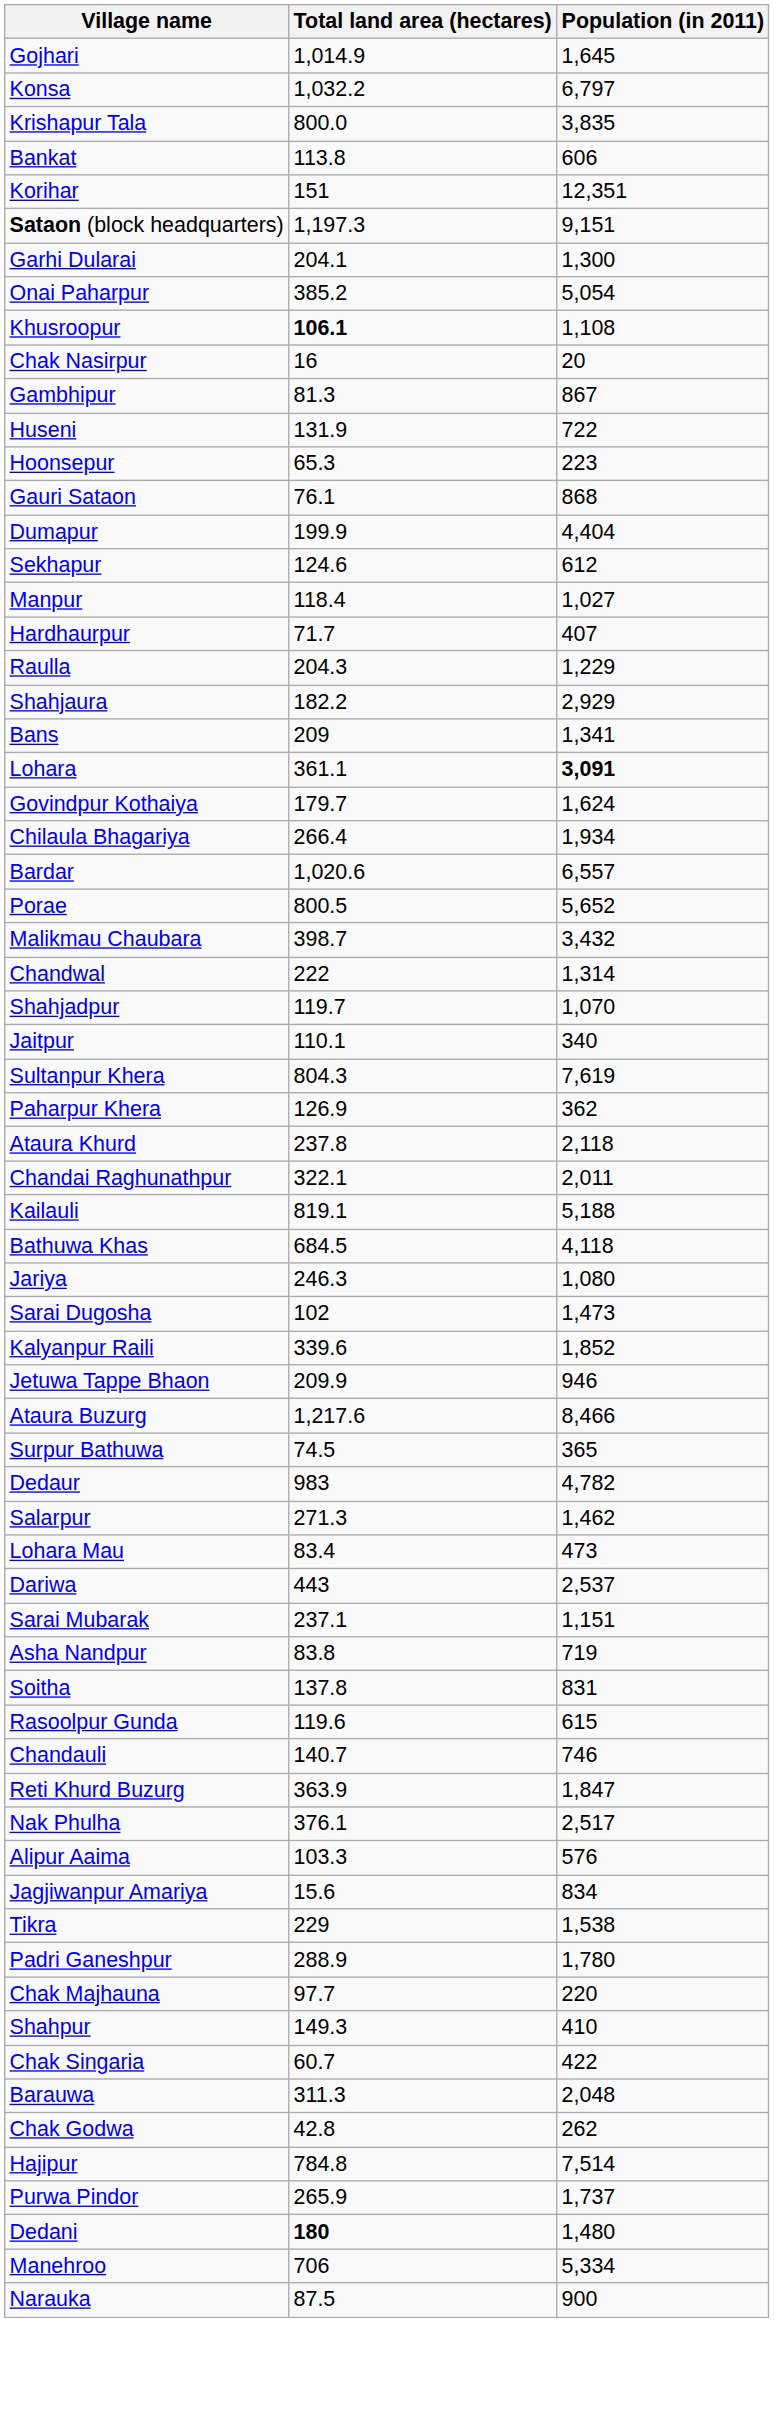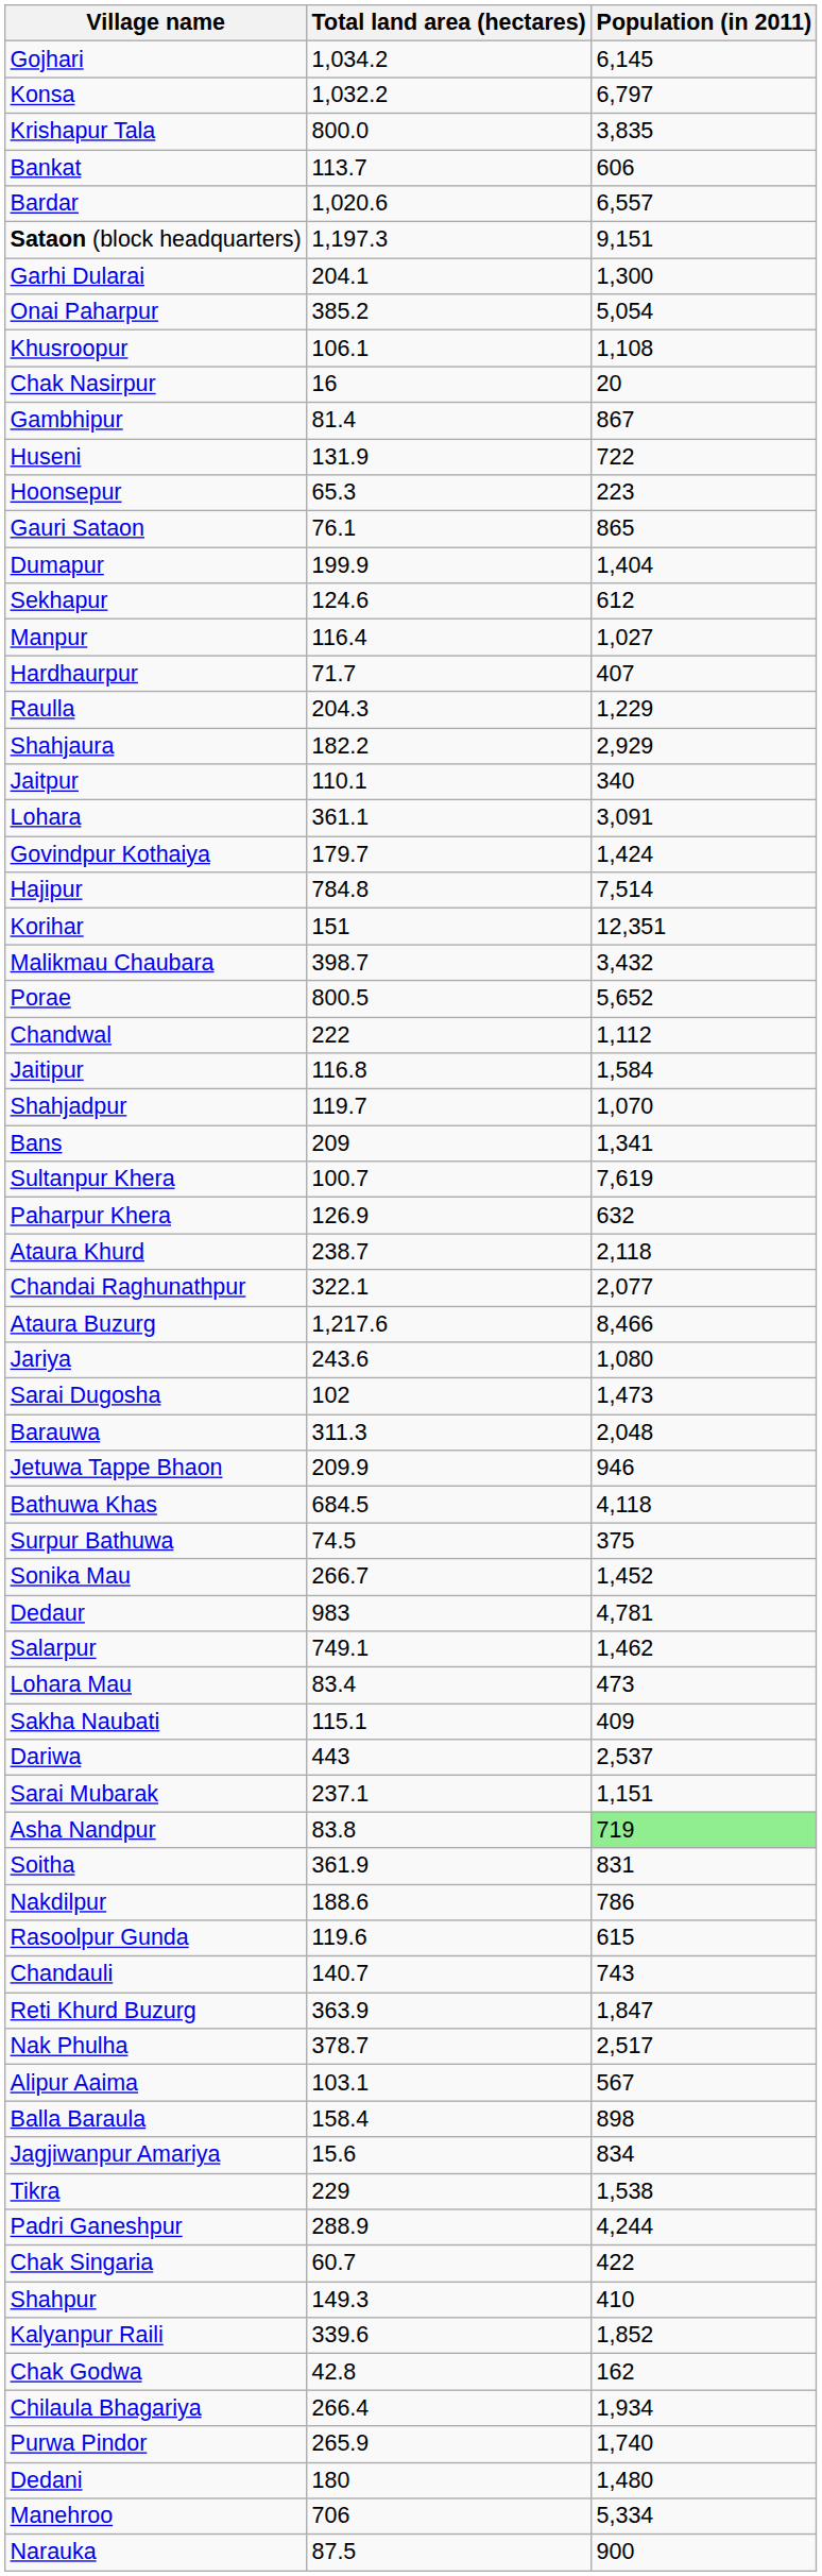Gojhari | Total land area (hectares): 1,014.9 -> 1,034.2
Gojhari | Population (in 2011): 1,645 -> 6,145
Bankat | Total land area (hectares): 113.8 -> 113.7
rows swapped: Bardar <-> Korihar
Khusroopur | Total land area (hectares): bold -> normal
Gambhipur | Total land area (hectares): 81.3 -> 81.4
Gauri Sataon | Population (in 2011): 868 -> 865
Dumapur | Population (in 2011): 4,404 -> 1,404
Manpur | Total land area (hectares): 118.4 -> 116.4
rows swapped: Jaitpur <-> Bans
Lohara | Population (in 2011): bold -> normal
Govindpur Kothaiya | Population (in 2011): 1,624 -> 1,424
rows swapped: Hajipur <-> Chilaula Bhagariya
rows swapped: Malikmau Chaubara <-> Porae
Chandwal | Population (in 2011): 1,314 -> 1,112
+ row: Jaitipur | 116.8 | 1,584
Sultanpur Khera | Total land area (hectares): 804.3 -> 100.7
Paharpur Khera | Population (in 2011): 362 -> 632
Ataura Khurd | Total land area (hectares): 237.8 -> 238.7
Chandai Raghunathpur | Population (in 2011): 2,011 -> 2,077
- row: Kailauli | 819.1 | 5,188
rows swapped: Ataura Buzurg <-> Bathuwa Khas
Jariya | Total land area (hectares): 246.3 -> 243.6
rows swapped: Barauwa <-> Kalyanpur Raili
Surpur Bathuwa | Population (in 2011): 365 -> 375
+ row: Sonika Mau | 266.7 | 1,452
Dedaur | Population (in 2011): 4,782 -> 4,781
Salarpur | Total land area (hectares): 271.3 -> 749.1
+ row: Sakha Naubati | 115.1 | 409
Asha Nandpur | Population (in 2011): no background -> lightgreen background
Soitha | Total land area (hectares): 137.8 -> 361.9
+ row: Nakdilpur | 188.6 | 786
Chandauli | Population (in 2011): 746 -> 743
Nak Phulha | Total land area (hectares): 376.1 -> 378.7
Alipur Aaima | Total land area (hectares): 103.3 -> 103.1
Alipur Aaima | Population (in 2011): 576 -> 567
+ row: Balla Baraula | 158.4 | 898
Padri Ganeshpur | Population (in 2011): 1,780 -> 4,244
- row: Chak Majhauna | 97.7 | 220
rows swapped: Chak Singaria <-> Shahpur
Chak Godwa | Population (in 2011): 262 -> 162
Purwa Pindor | Population (in 2011): 1,737 -> 1,740
Dedani | Total land area (hectares): bold -> normal
